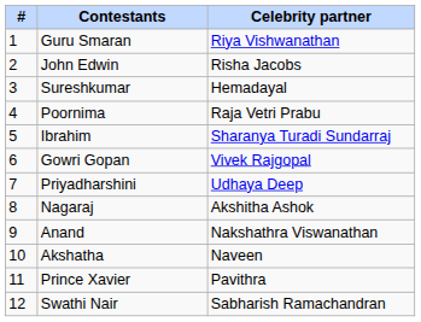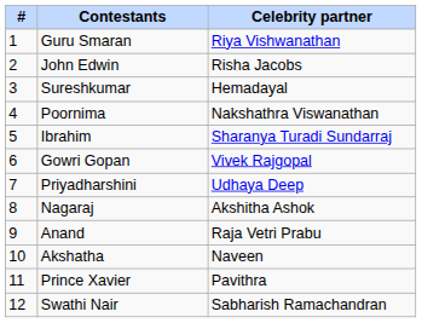Poornima | Celebrity partner: Raja Vetri Prabu -> Nakshathra Viswanathan
Anand | Celebrity partner: Nakshathra Viswanathan -> Raja Vetri Prabu
